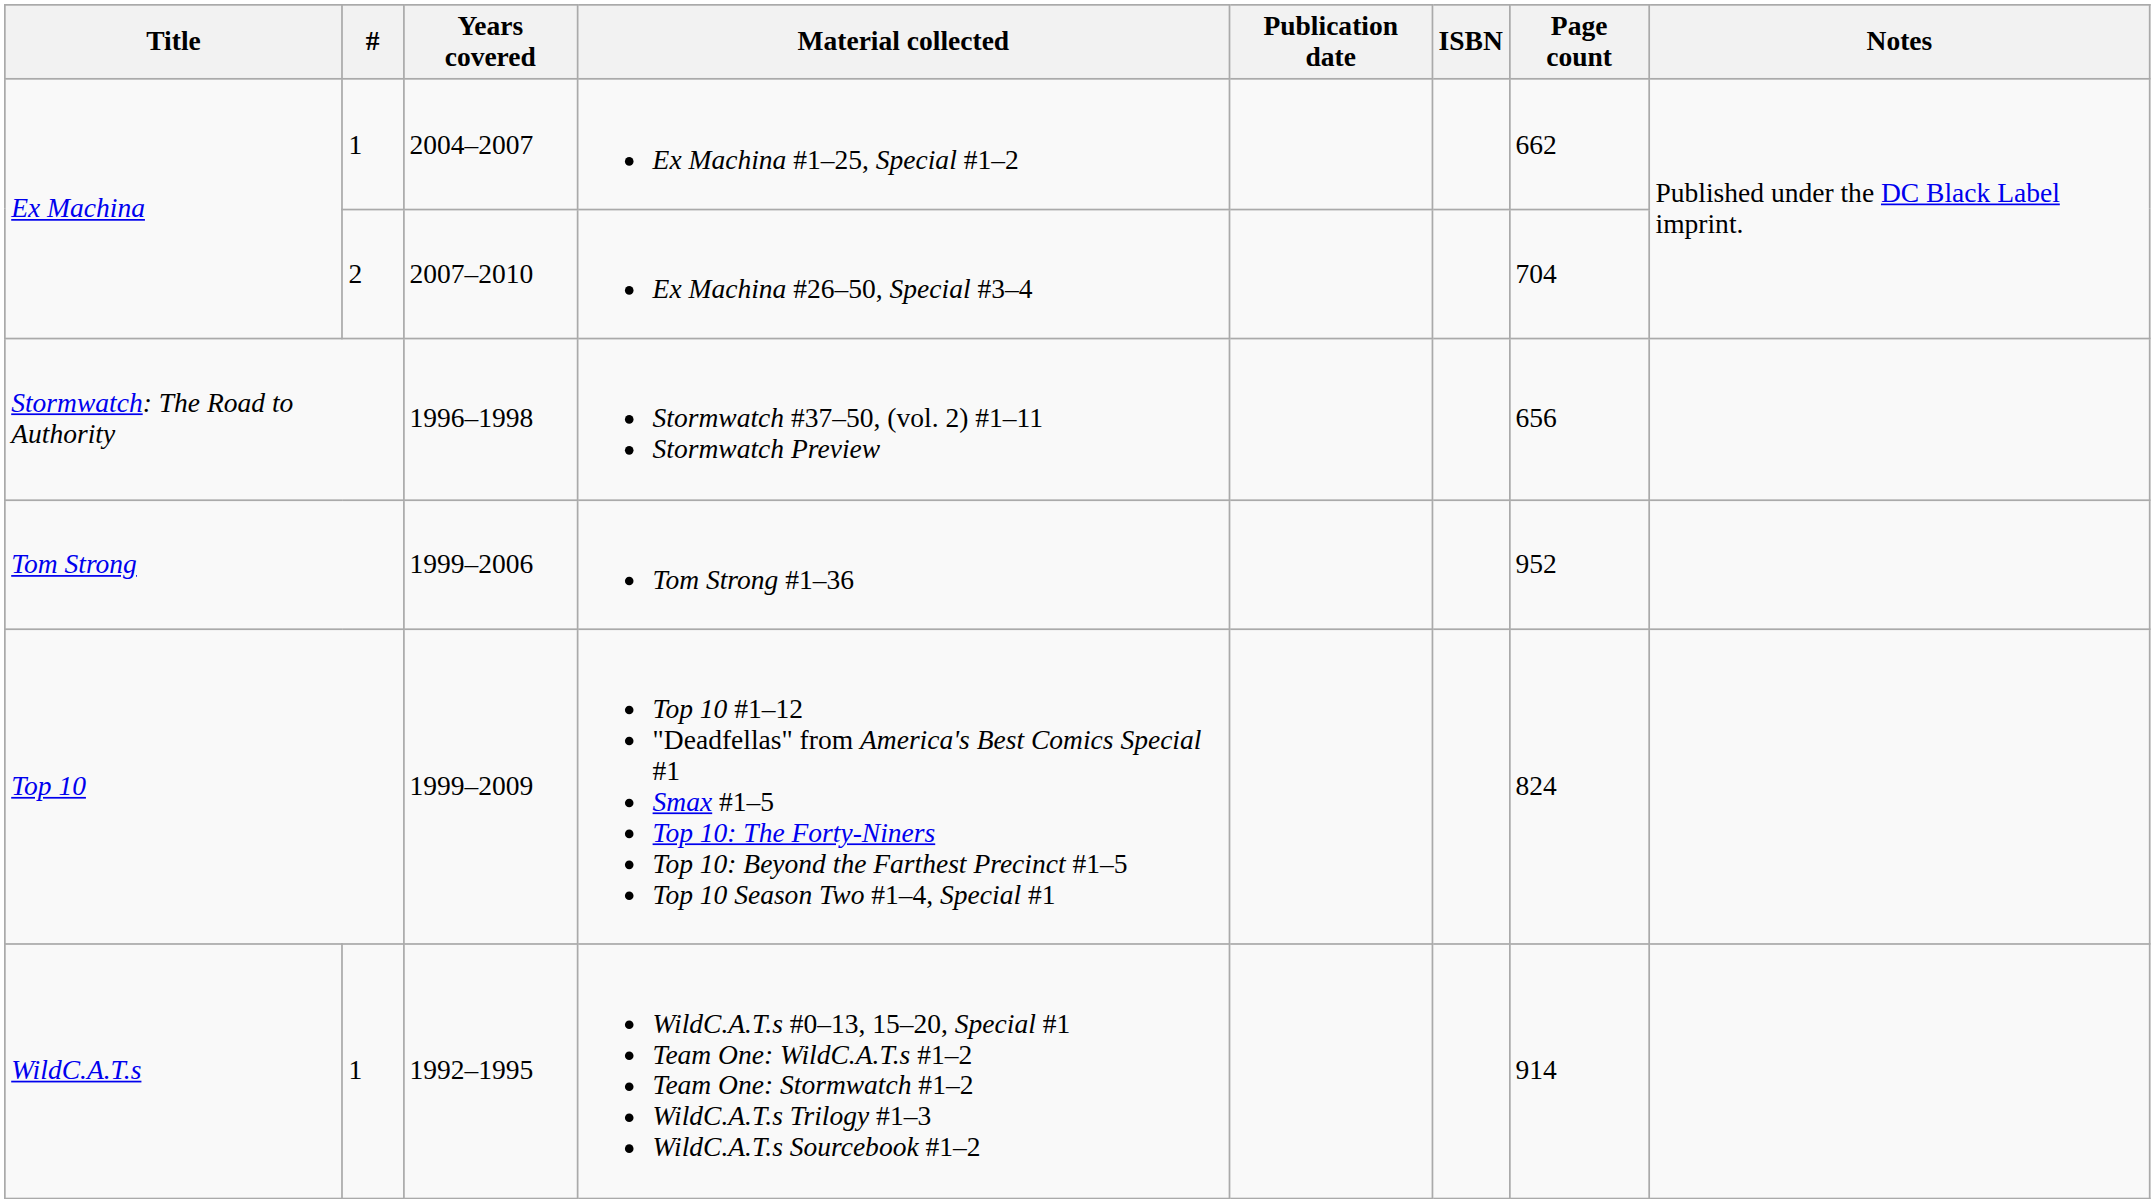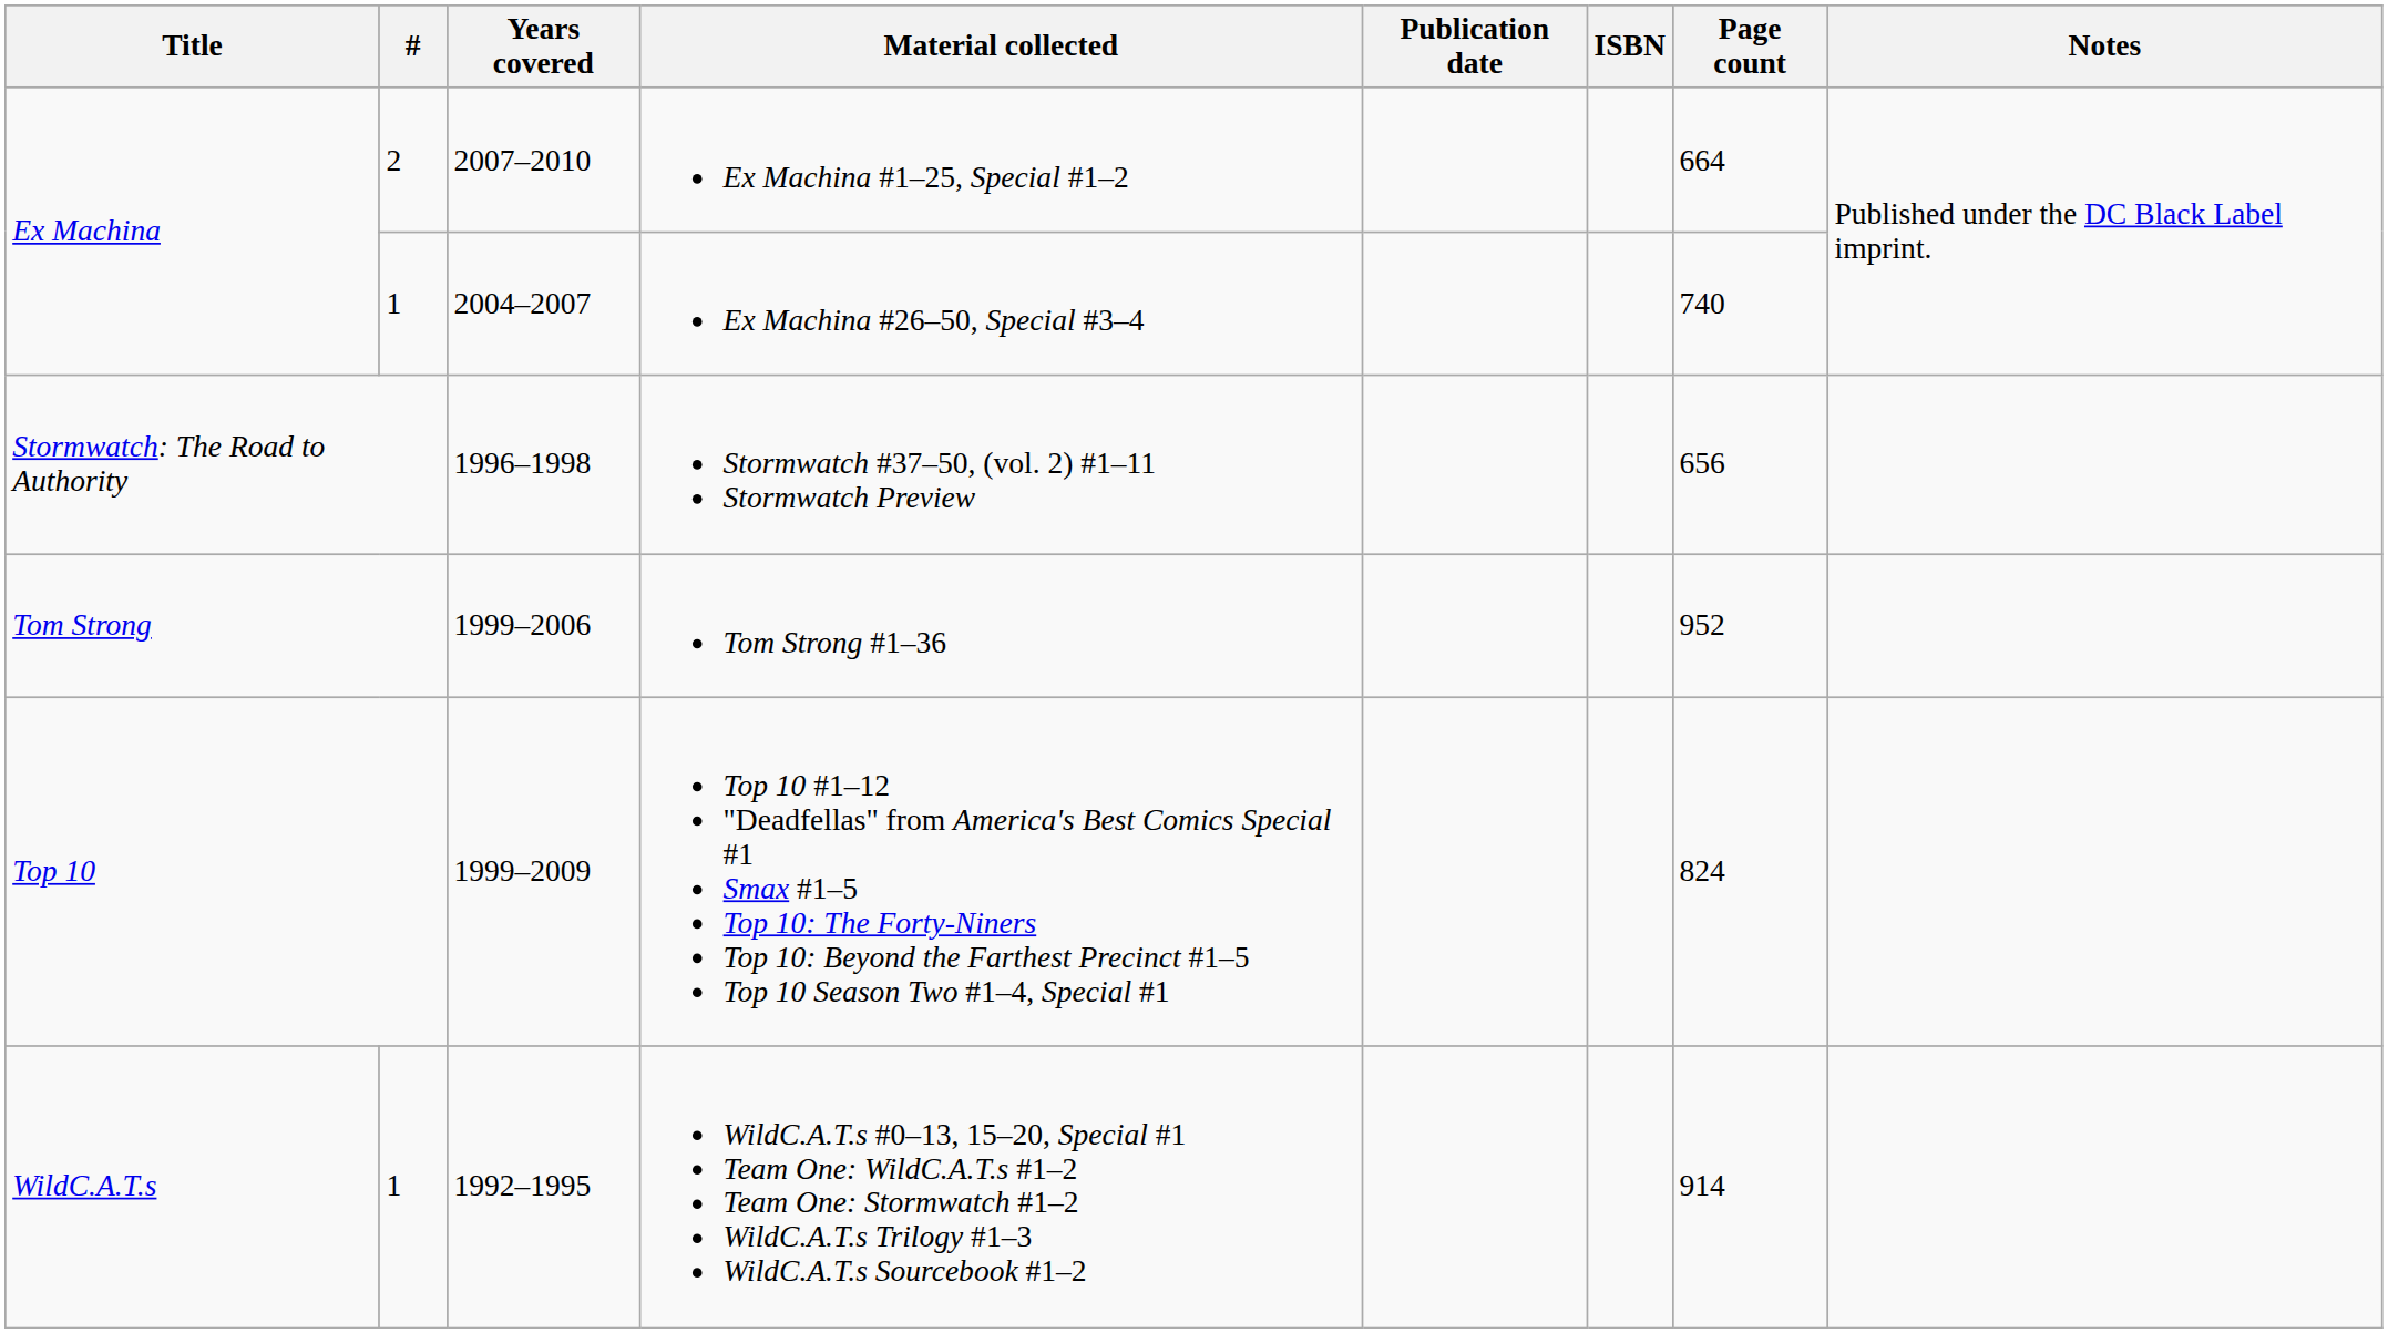Ex Machina #1–25, Special #1–2 | #: 1 -> 2
Ex Machina #1–25, Special #1–2 | Years covered: 2004–2007 -> 2007–2010
Ex Machina #1–25, Special #1–2 | Page count: 662 -> 664
Ex Machina #26–50, Special #3–4 | #: 2 -> 1
Ex Machina #26–50, Special #3–4 | Years covered: 2007–2010 -> 2004–2007
Ex Machina #26–50, Special #3–4 | Page count: 704 -> 740
